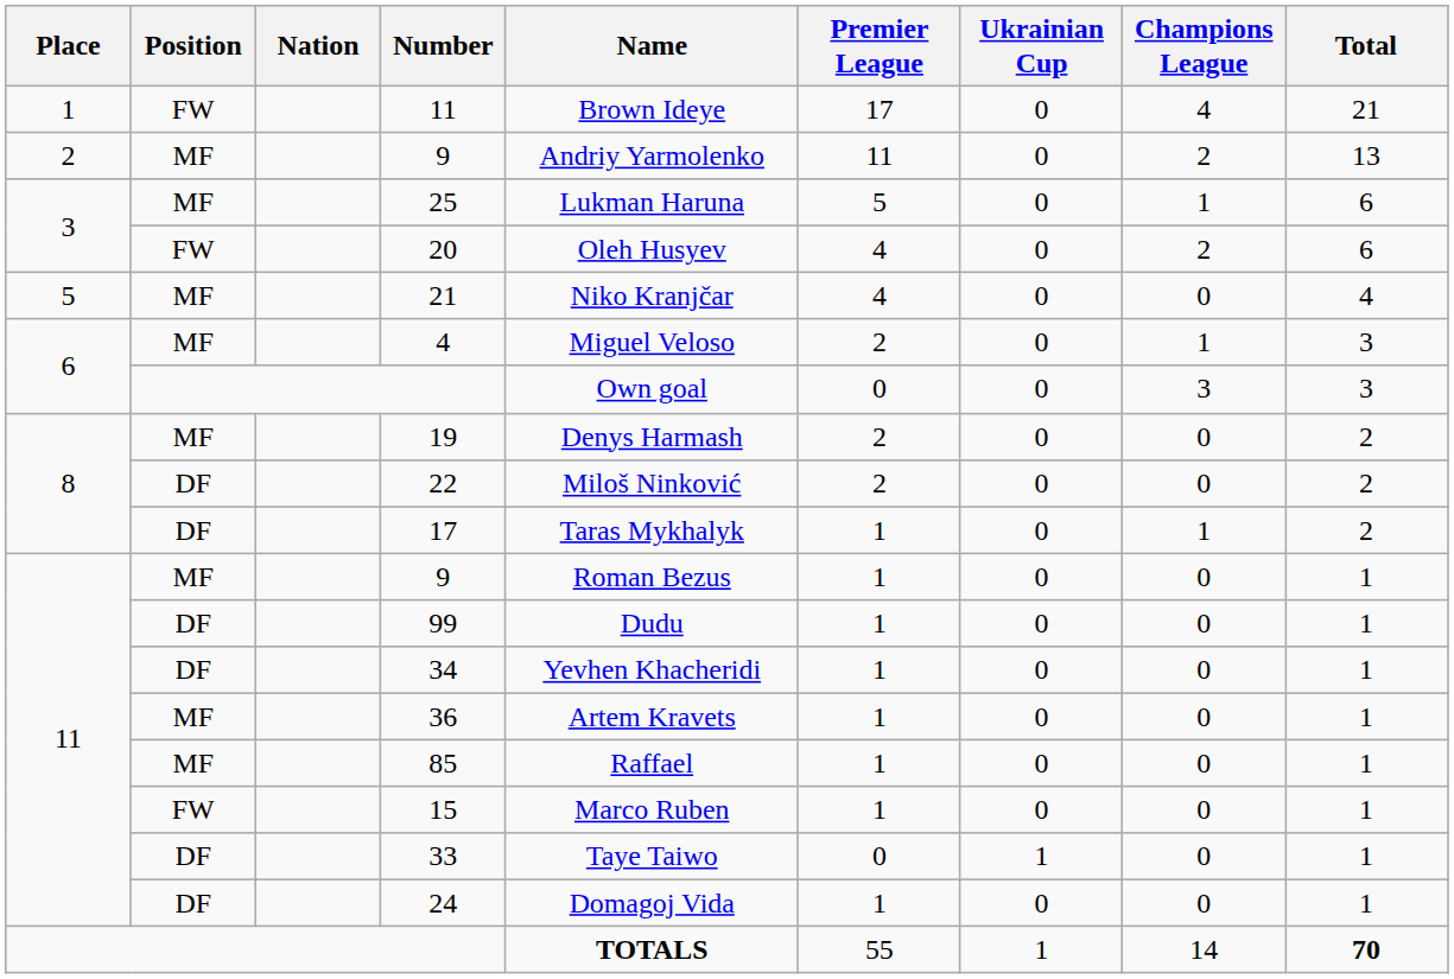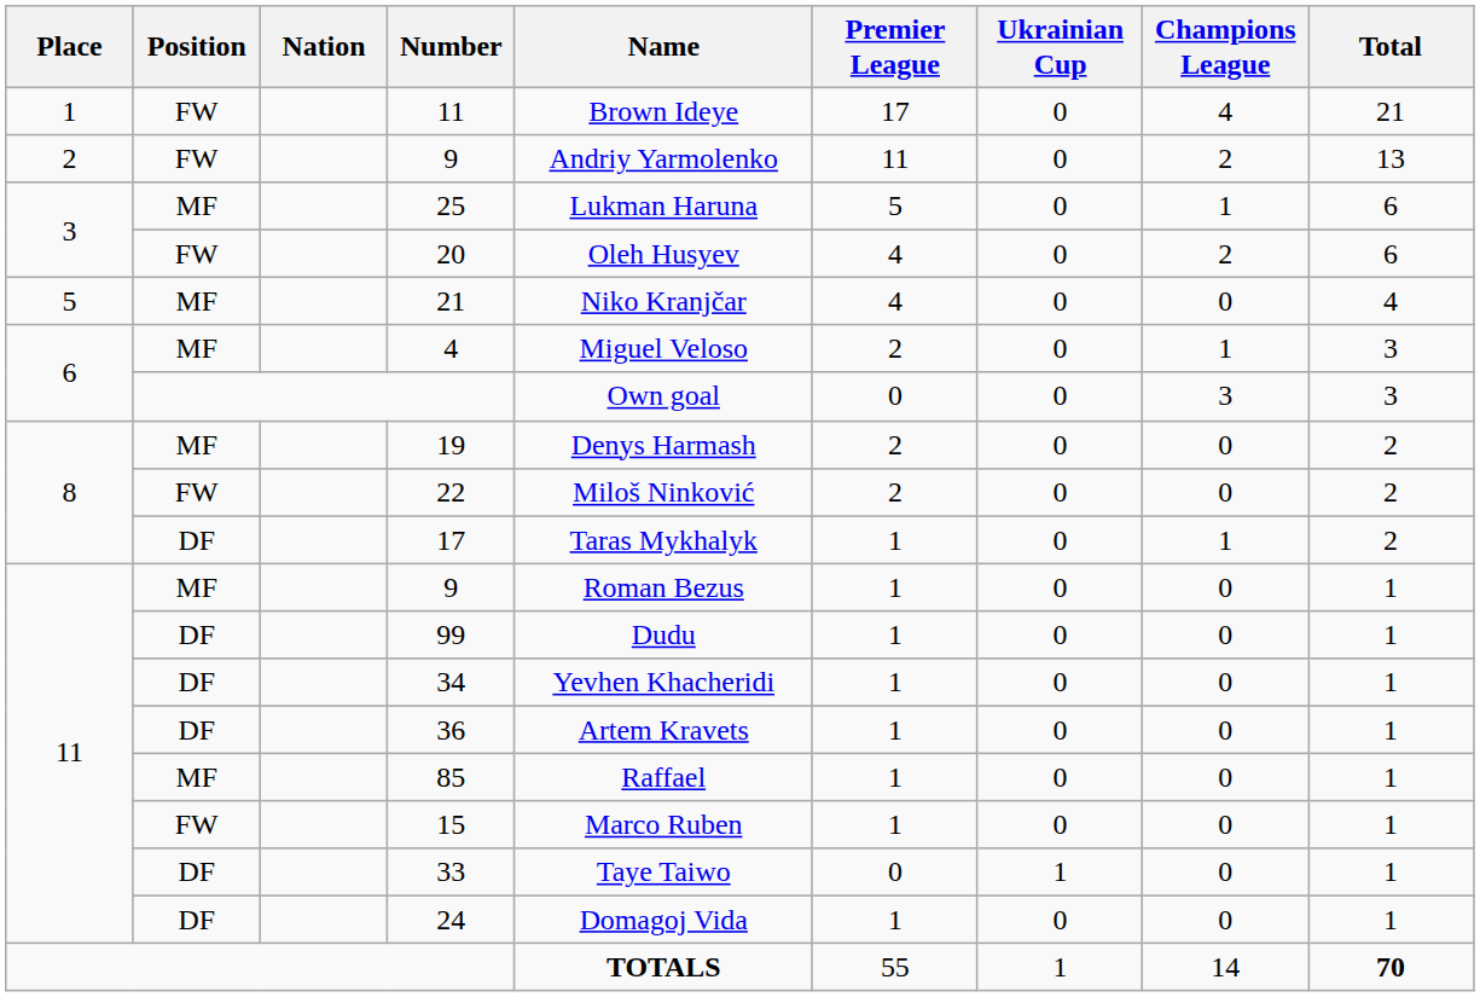2 / 9 | Position: MF -> FW
22 | Position: DF -> FW
36 | Position: MF -> DF
